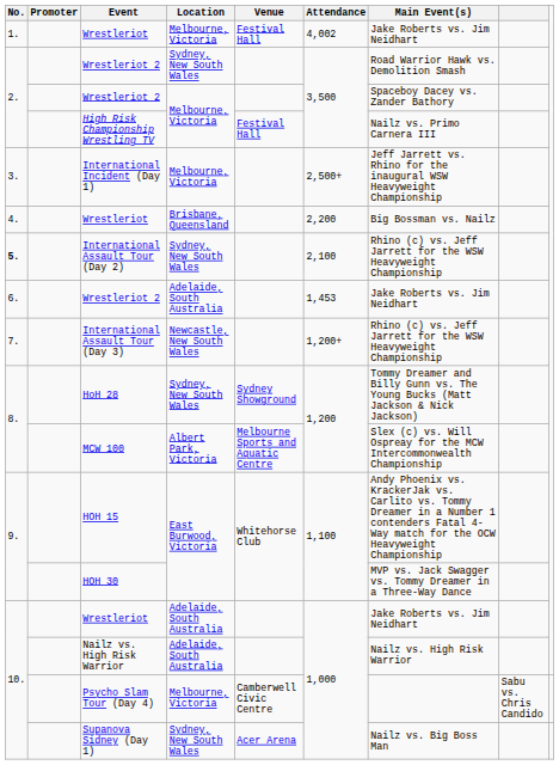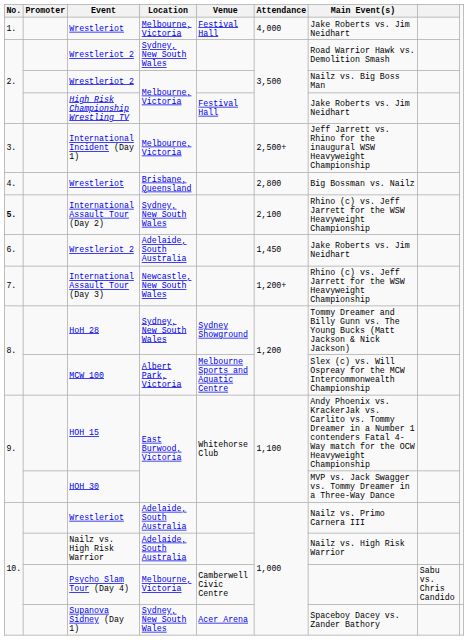Wrestleriot / Melbourne, Victoria | Attendance: 4,002 -> 4,000
Wrestleriot 2 / Melbourne, Victoria | Main Event(s): Spaceboy Dacey vs. Zander Bathory -> Nailz vs. Big Boss Man
High Risk Championship Wrestling TV | Main Event(s): Nailz vs. Primo Carnera III -> Jake Roberts vs. Jim Neidhart
Wrestleriot / Brisbane, Queensland | Attendance: 2,200 -> 2,800
Wrestleriot 2 / Adelaide, South Australia | Attendance: 1,453 -> 1,450
Wrestleriot / Adelaide, South Australia | Main Event(s): Jake Roberts vs. Jim Neidhart -> Nailz vs. Primo Carnera III
Supanova Sidney (Day 1) | Main Event(s): Nailz vs. Big Boss Man -> Spaceboy Dacey vs. Zander Bathory
